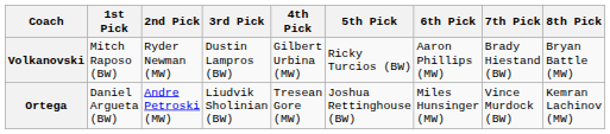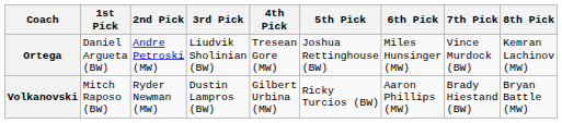rows swapped: Volkanovski <-> Ortega
